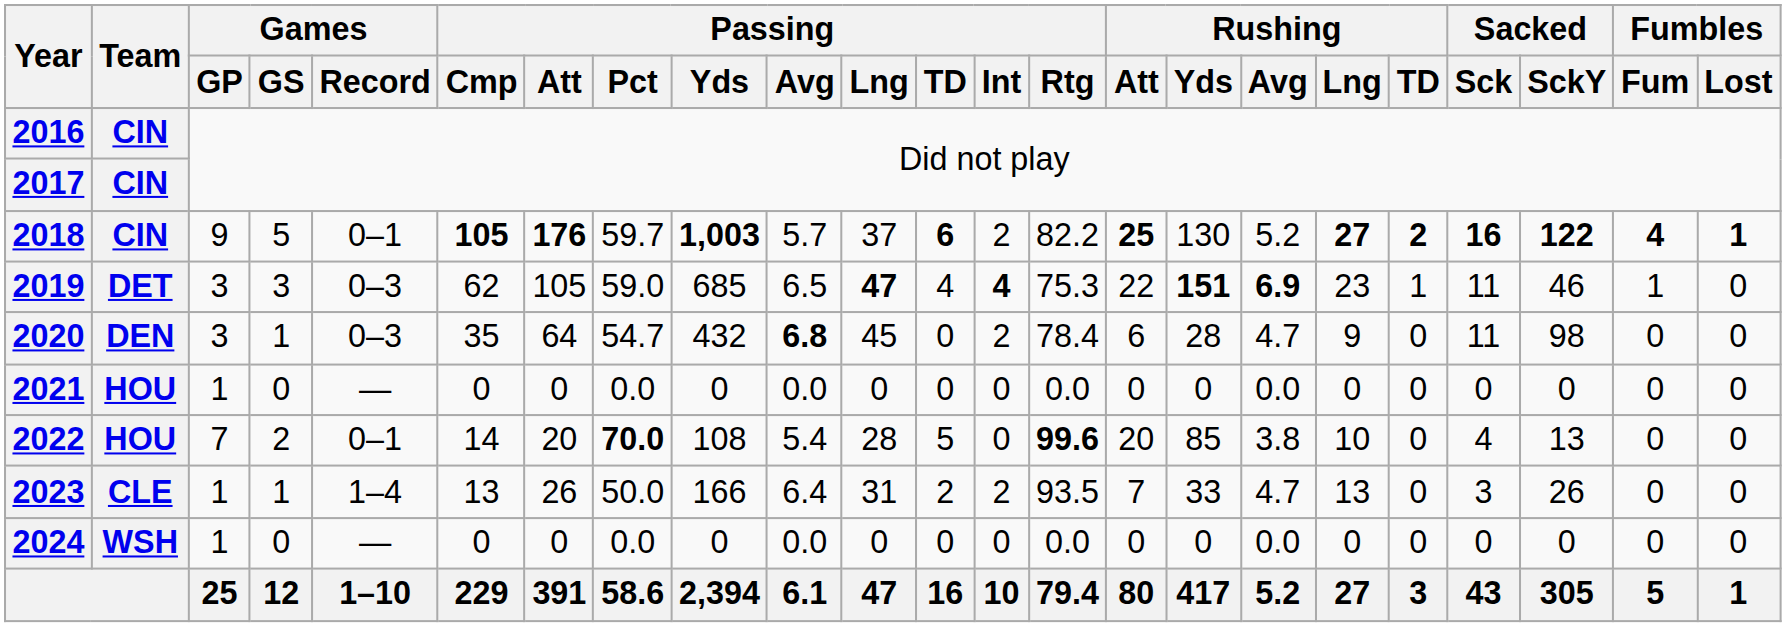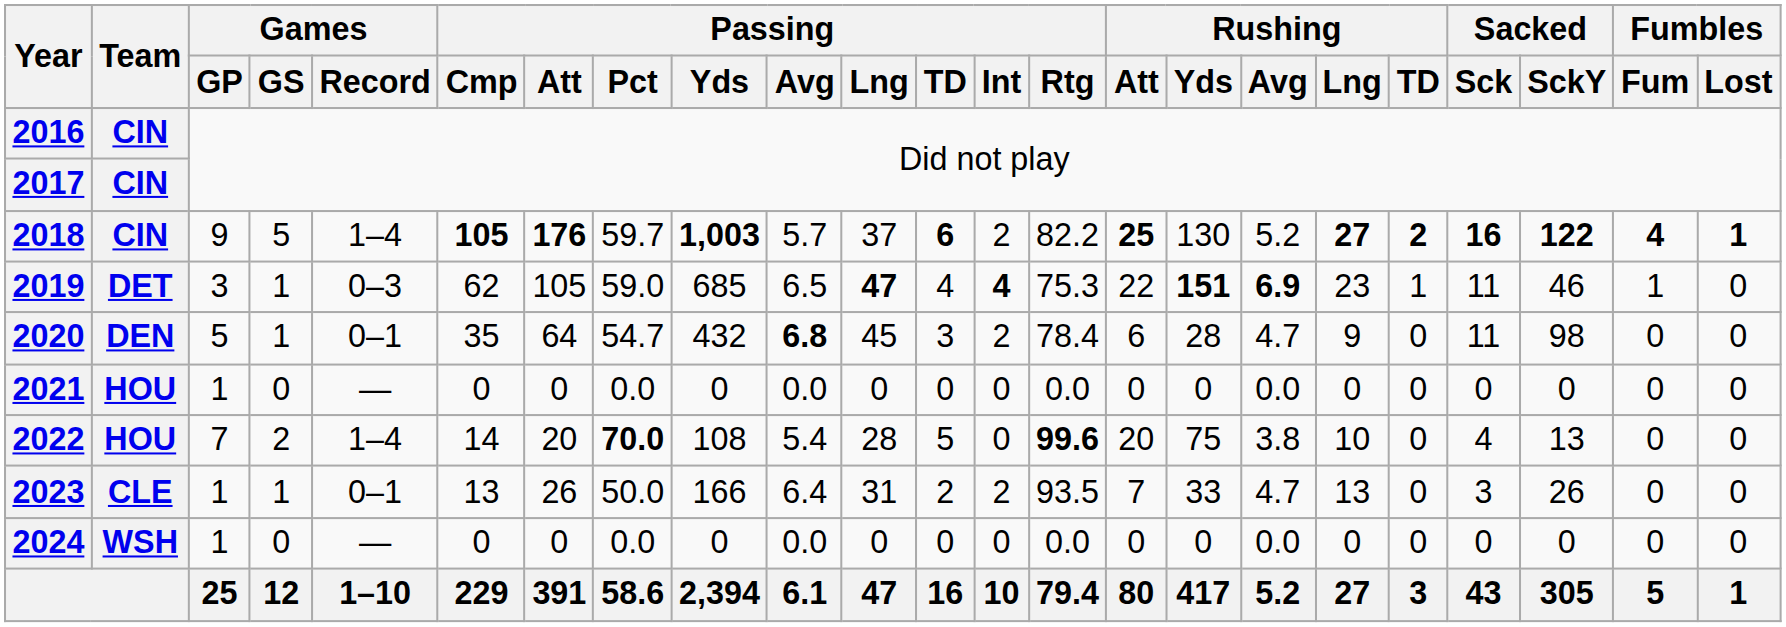2018 | Games / Record: 0–1 -> 1–4
2019 | Games / GS: 3 -> 1
2020 | Games / GP: 3 -> 5
2020 | Games / Record: 0–3 -> 0–1
2020 | Passing / TD: 0 -> 3
2022 | Games / Record: 0–1 -> 1–4
2022 | Rushing / Yds: 85 -> 75
2023 | Games / Record: 1–4 -> 0–1
